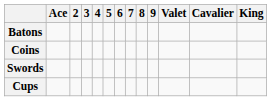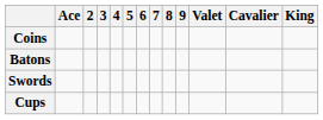rows swapped: Batons <-> Coins
